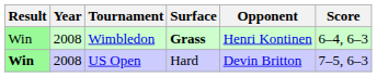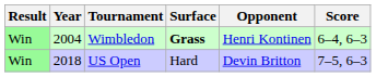Wimbledon | Year: 2008 -> 2004
US Open | Result: bold -> normal
US Open | Year: 2008 -> 2018
